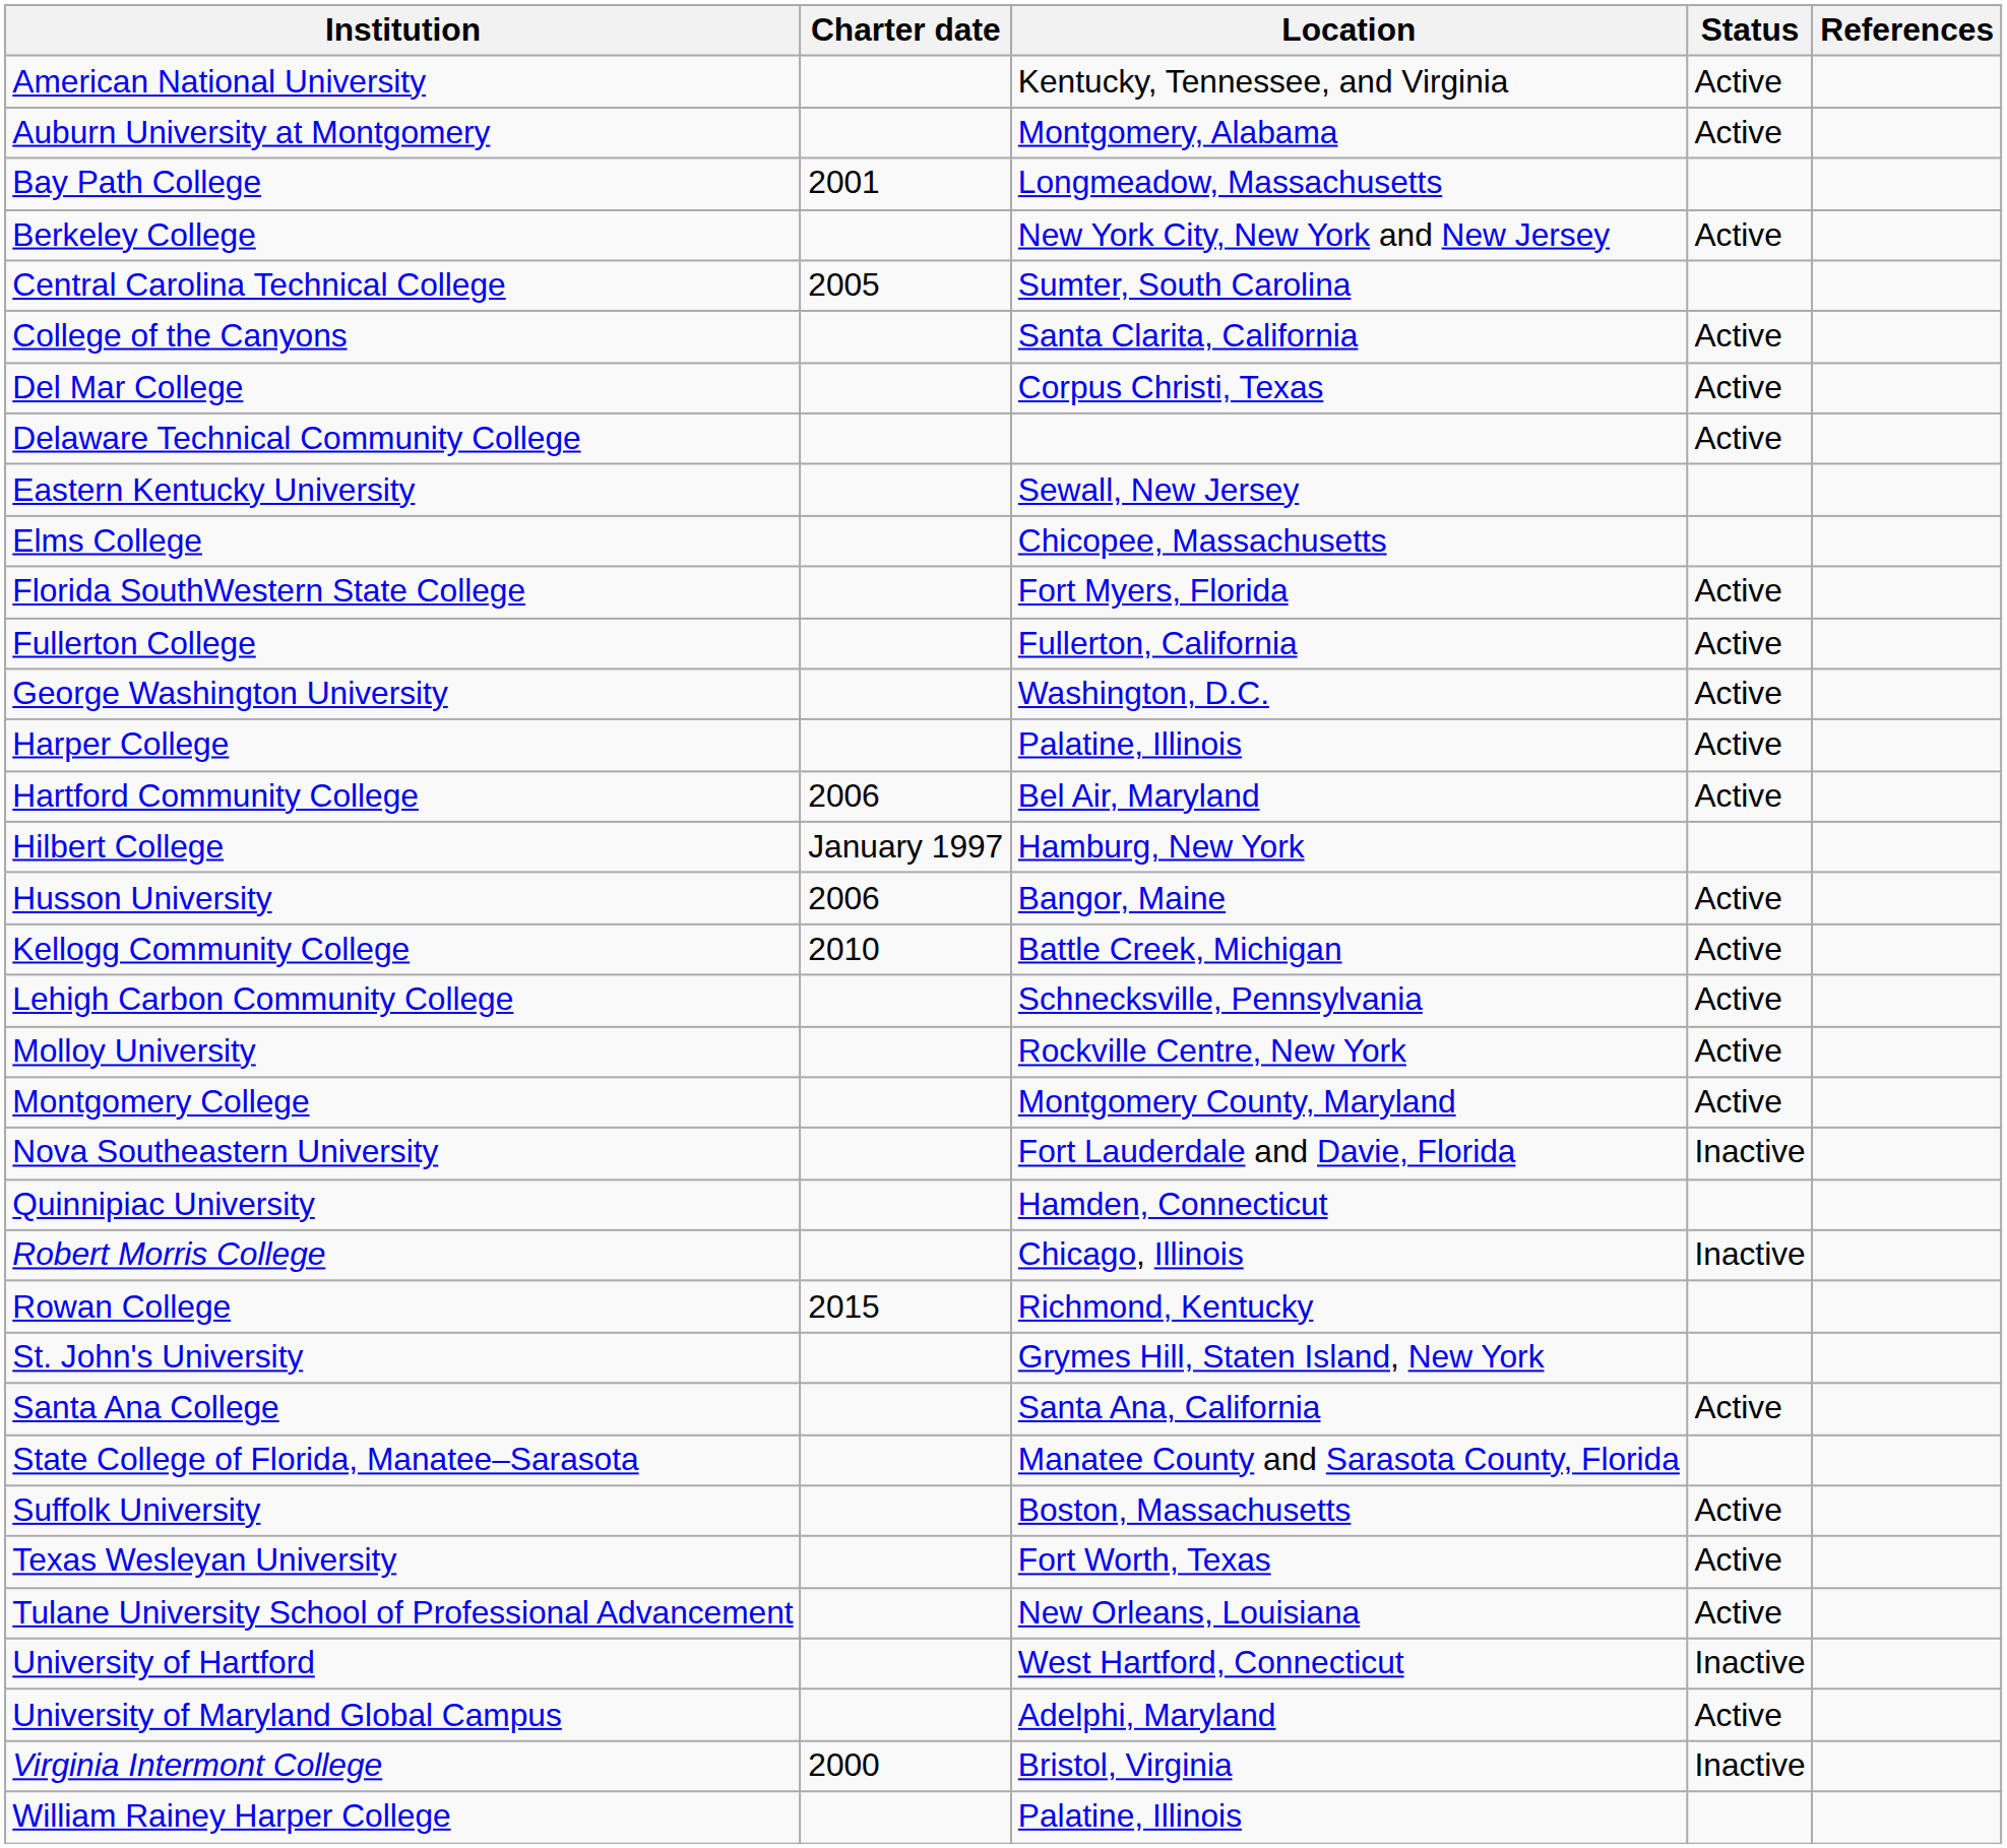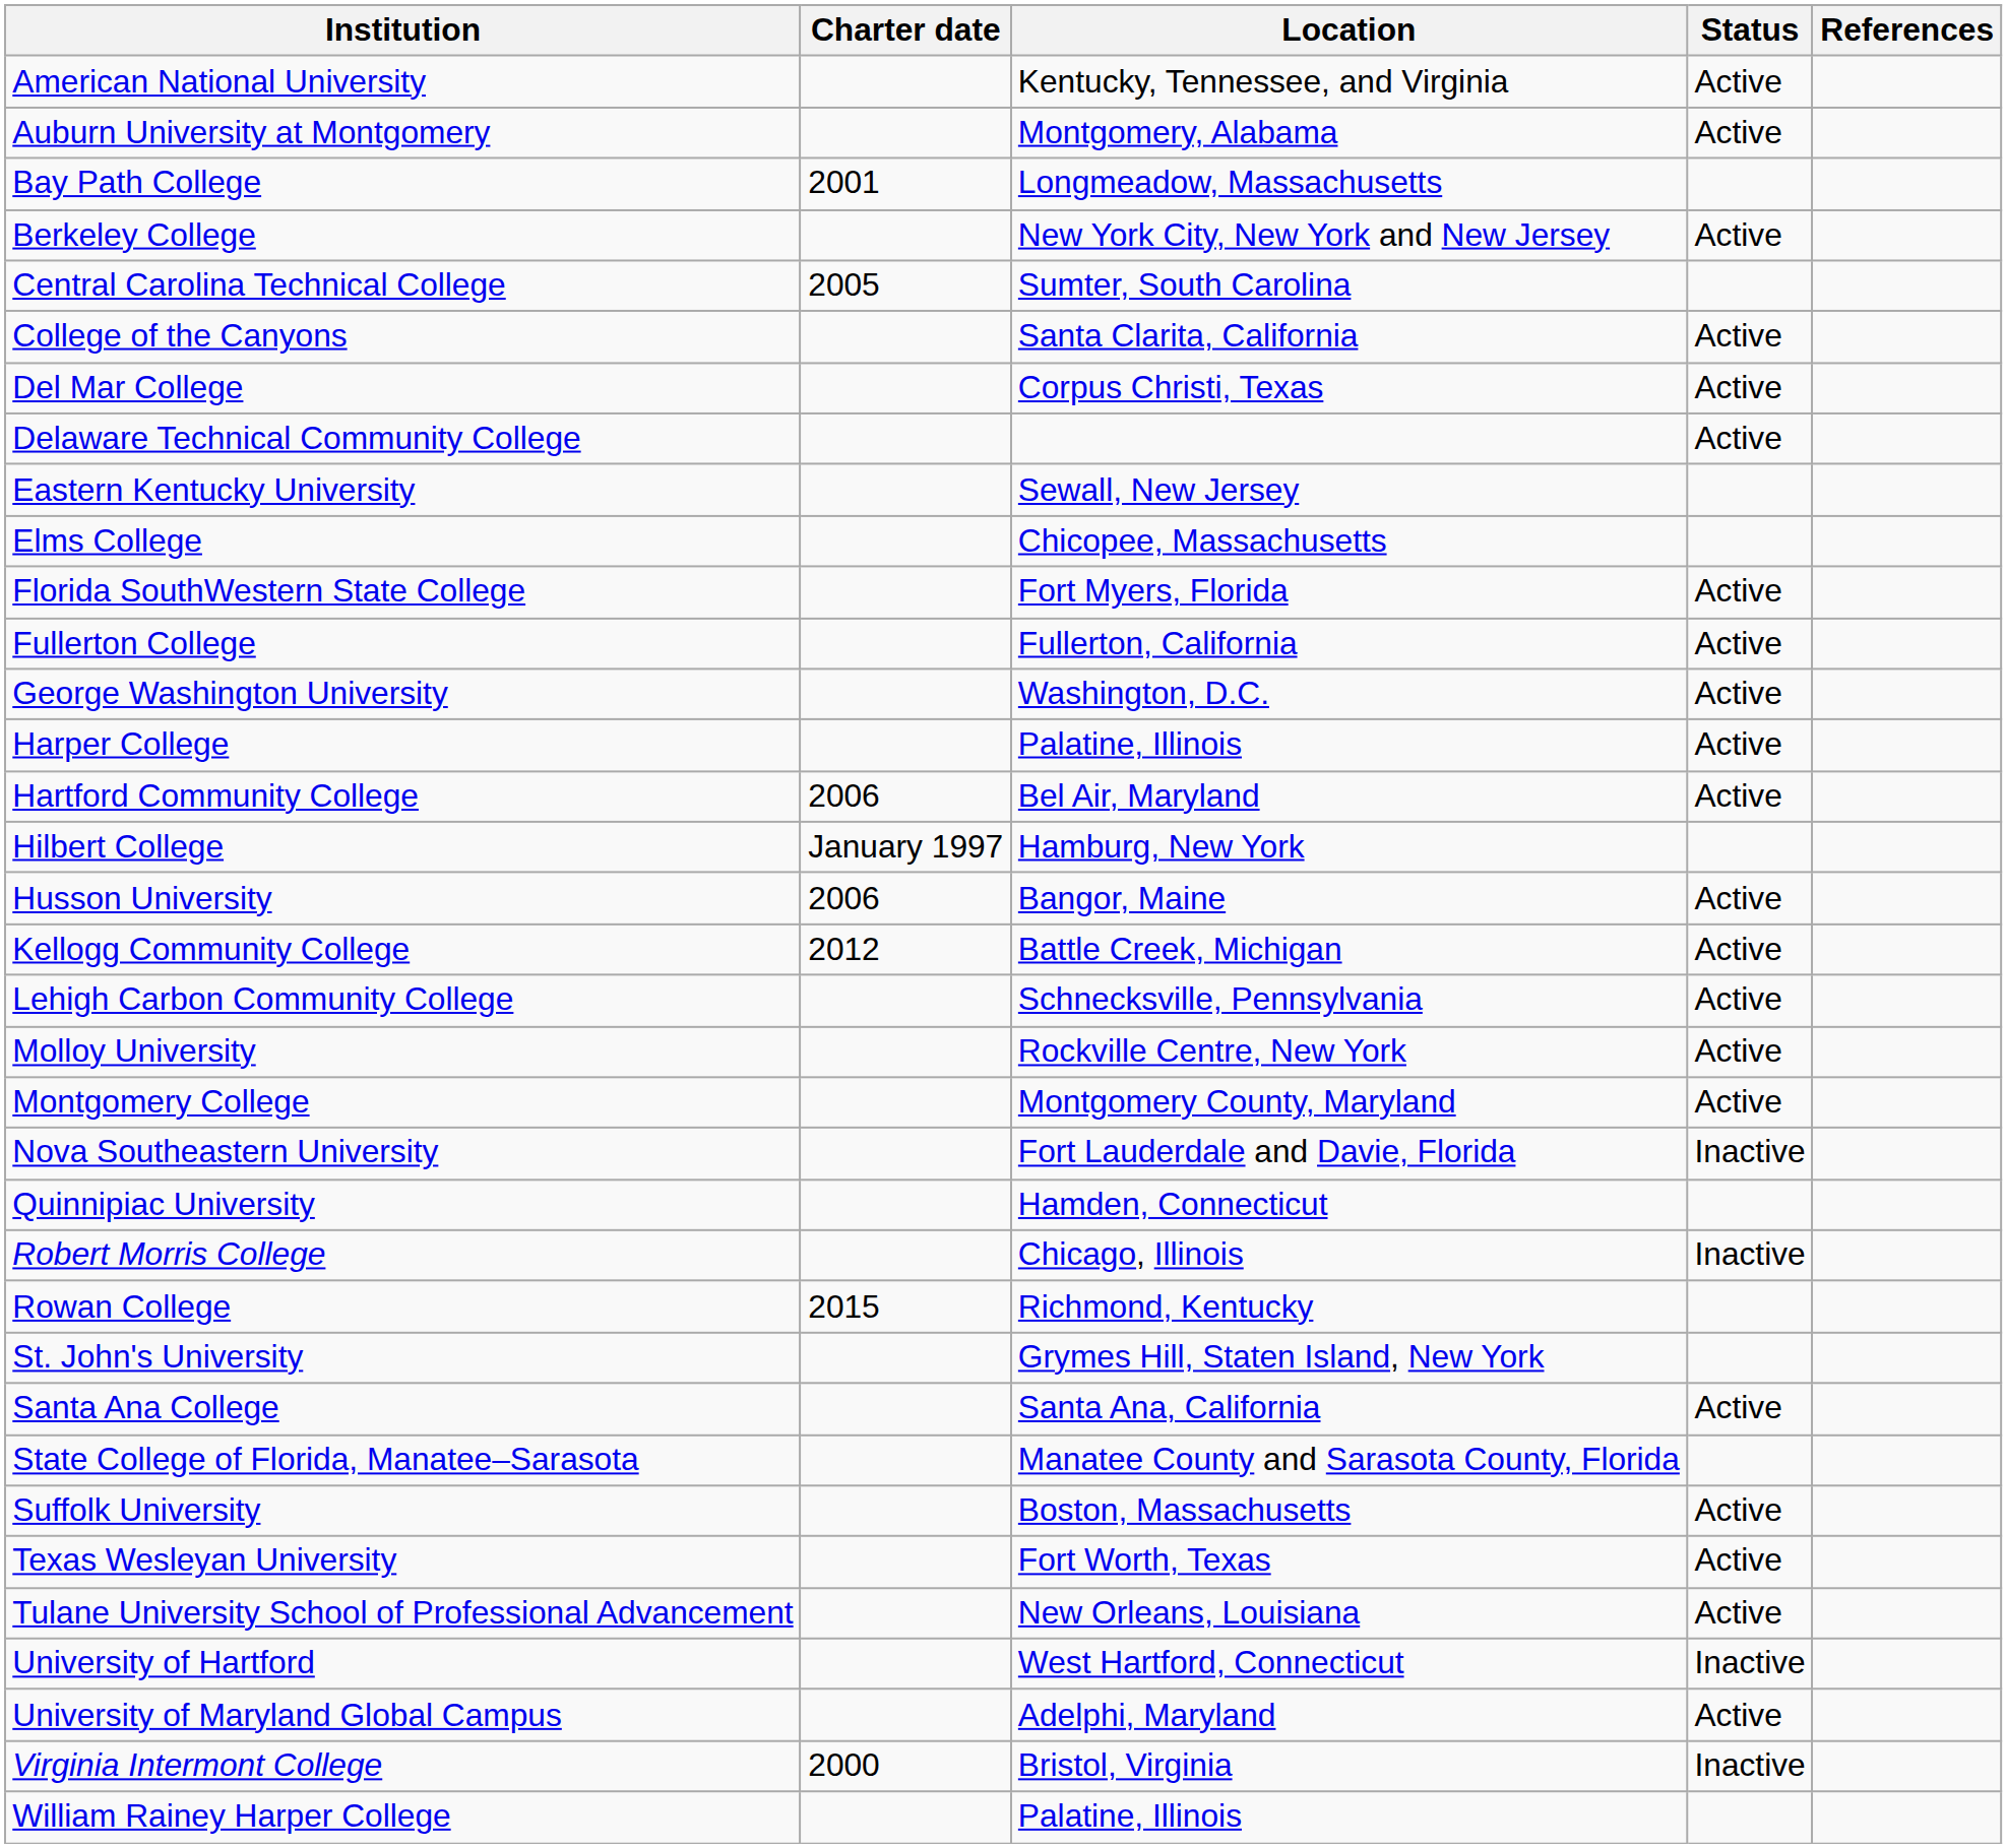Kellogg Community College | Charter date: 2010 -> 2012
